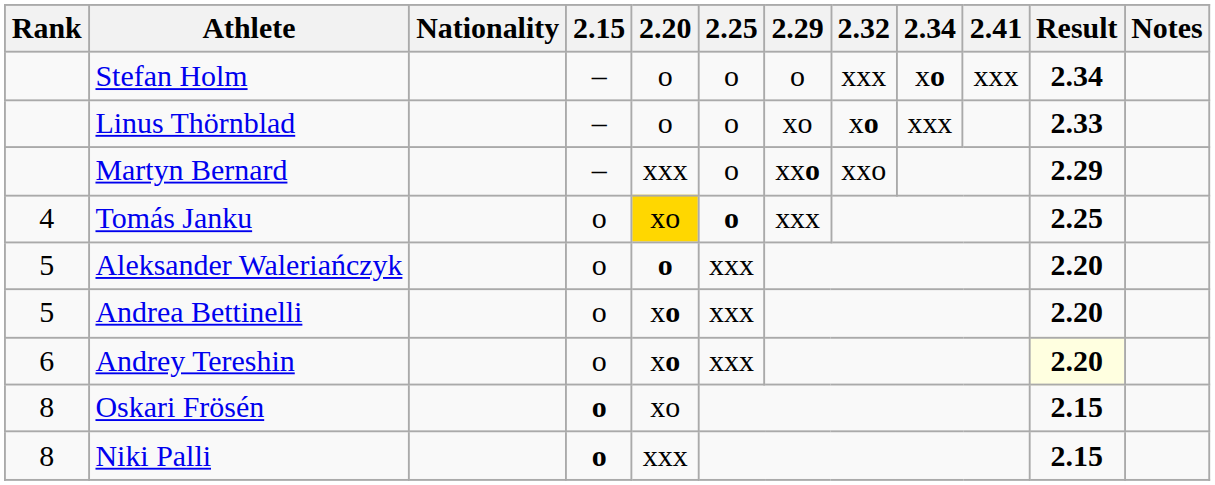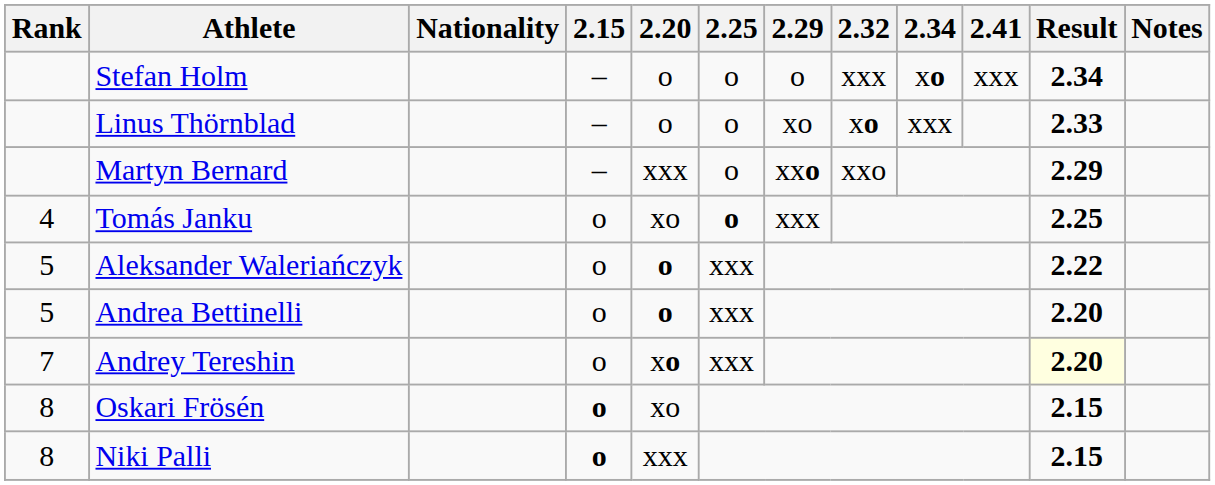Tomás Janku | 2.20: gold background -> no background
Aleksander Waleriańczyk | Result: 2.20 -> 2.22
Andrea Bettinelli | 2.20: xo -> o
Andrey Tereshin | Rank: 6 -> 7
